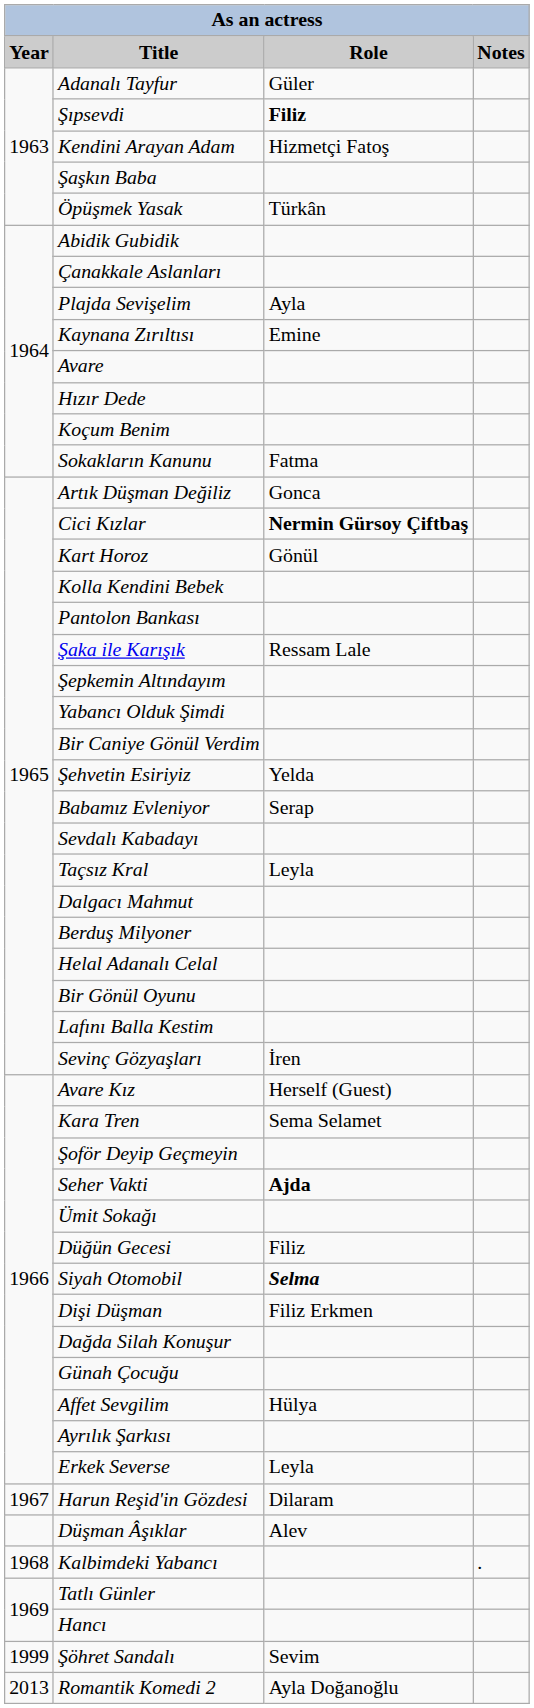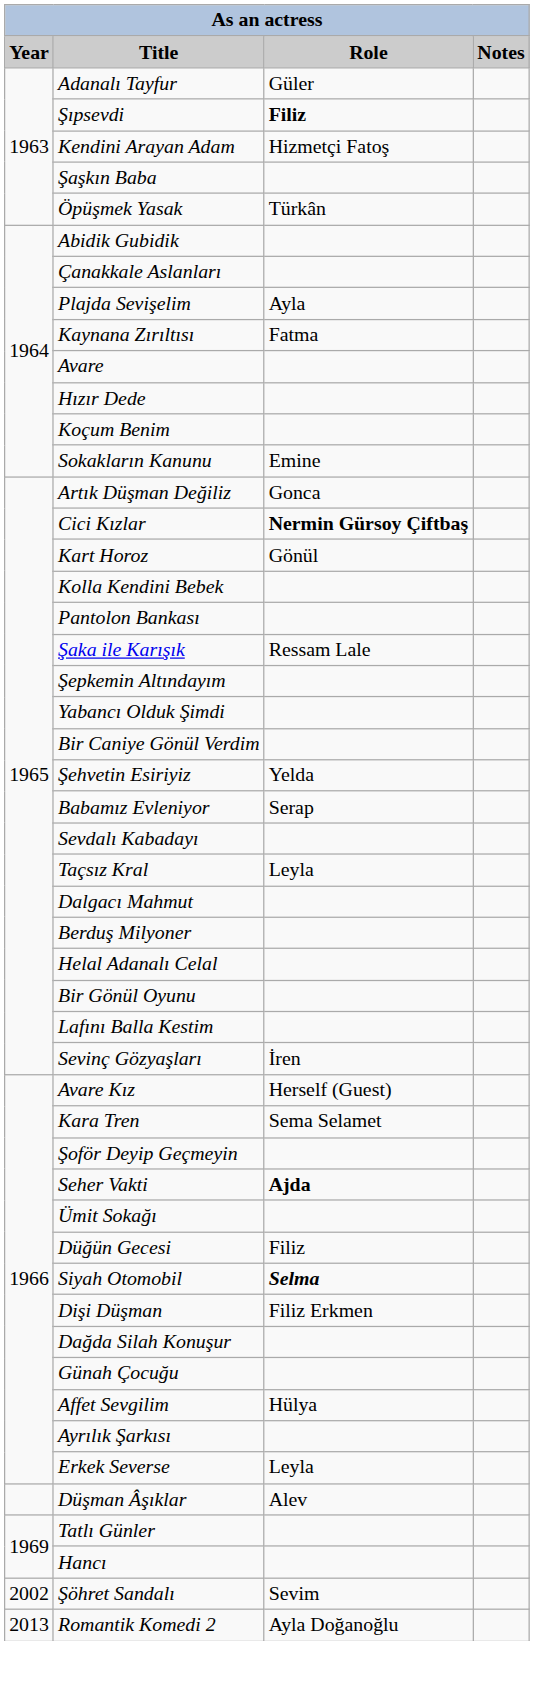Kaynana Zırıltısı | Role: Emine -> Fatma
Sokakların Kanunu | Role: Fatma -> Emine
- row: 1967 | Harun Reşid'in Gözdesi | Dilaram
- row: 1968 | Kalbimdeki Yabancı | .
Şöhret Sandalı | Year: 1999 -> 2002
